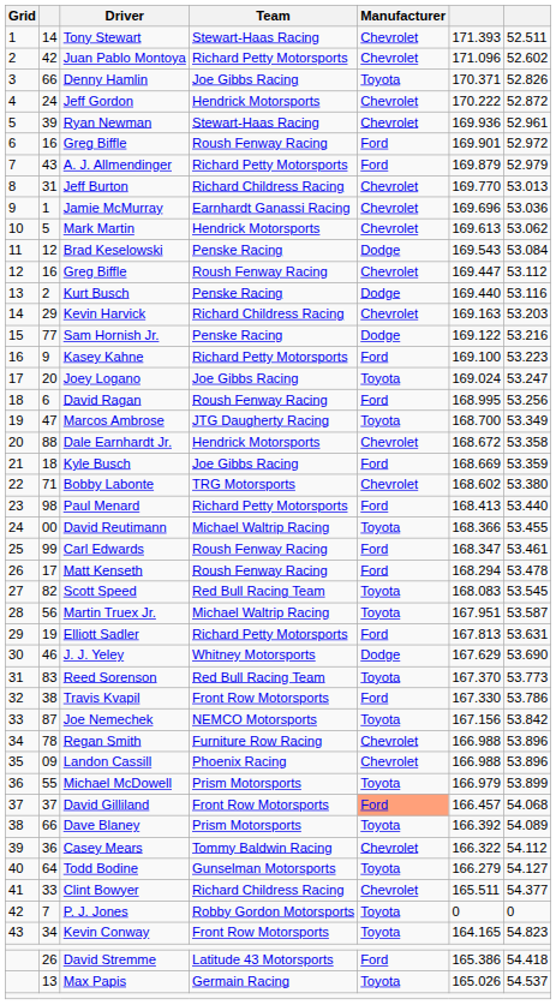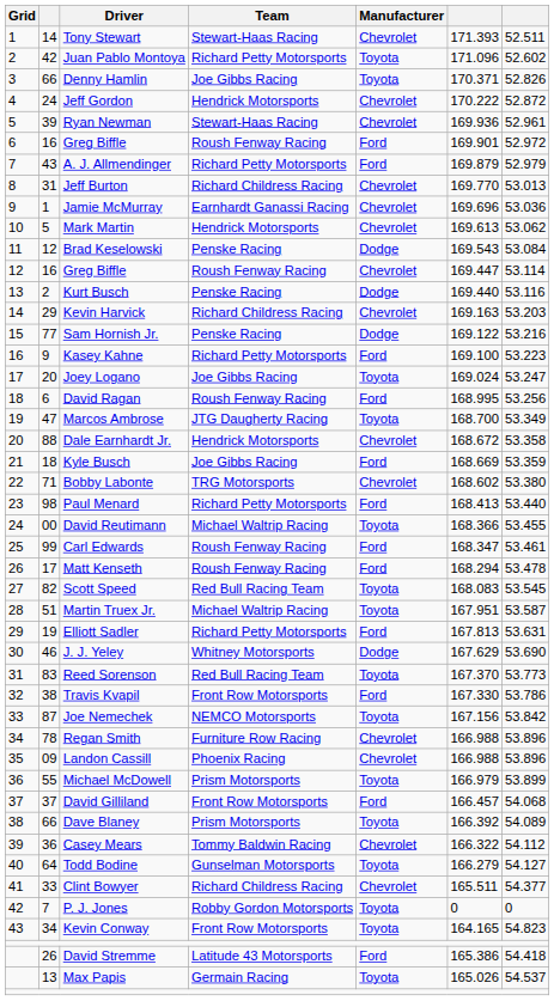Juan Pablo Montoya | Manufacturer: Chevrolet -> Toyota
12 / Greg Biffle | column 7: 53.112 -> 53.114
Martin Truex Jr. | column 2: 56 -> 51
David Gilliland | Manufacturer: lightsalmon background -> no background
